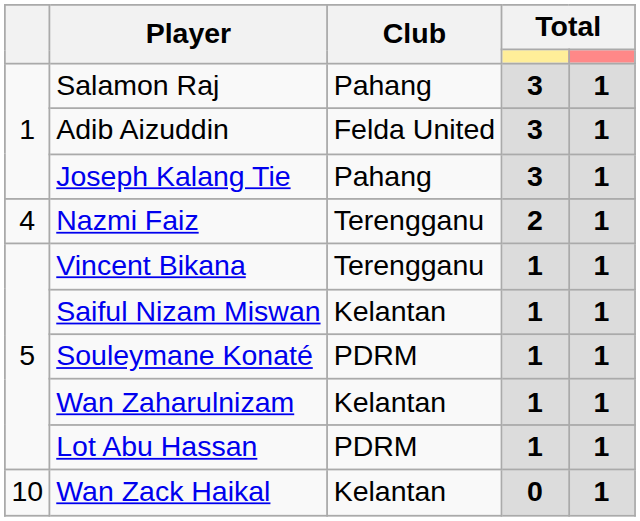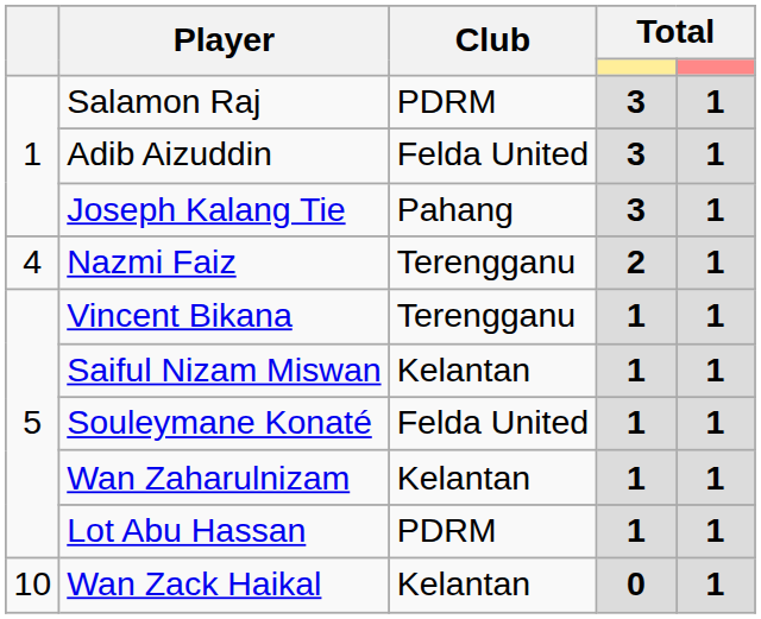Salamon Raj | Club: Pahang -> PDRM
Souleymane Konaté | Club: PDRM -> Felda United
